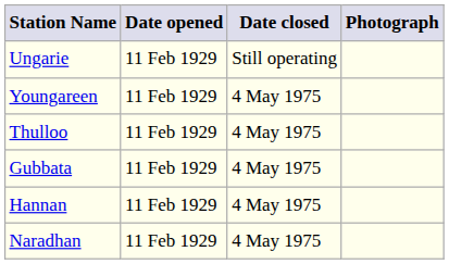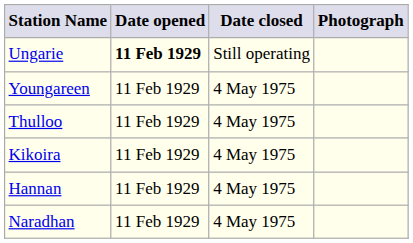Ungarie | Date opened: normal -> bold
+ row: Kikoira | 11 Feb 1929 | 4 May 1975
- row: Gubbata | 11 Feb 1929 | 4 May 1975
